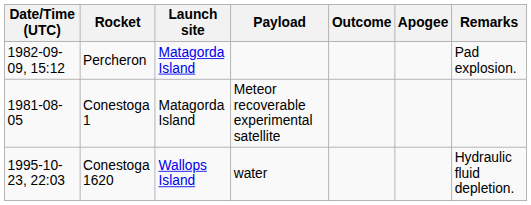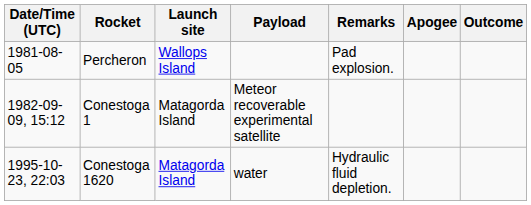columns swapped: Outcome <-> Remarks
Percheron | Date/Time (UTC): 1982-09-09, 15:12 -> 1981-08-05
Percheron | Launch site: Matagorda Island -> Wallops Island
Conestoga 1 | Date/Time (UTC): 1981-08-05 -> 1982-09-09, 15:12
Conestoga 1620 | Launch site: Wallops Island -> Matagorda Island
